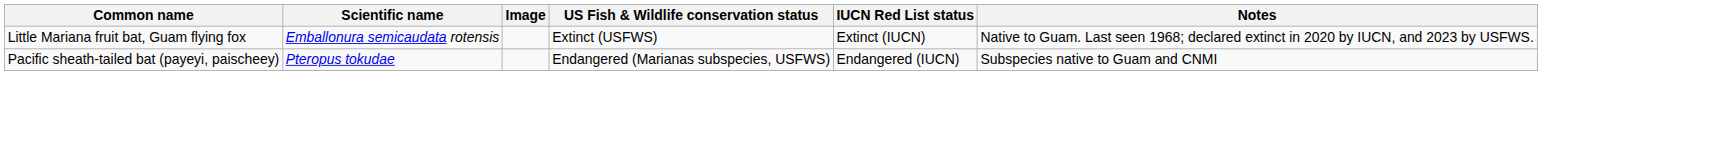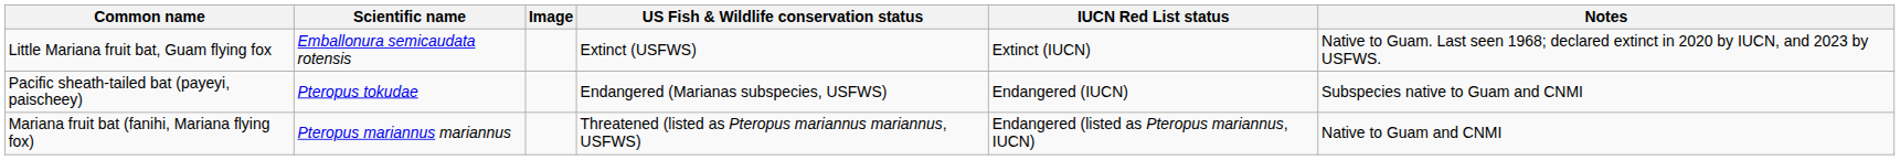+ row: Mariana fruit bat (fanihi, Mariana flying fox) | Pteropus mariannus mariannus | Threatened (listed as Pteropus mariannus mariannus, USFWS) | Endangered (listed as Pteropus mariannus, IUCN) | Native to Guam and CNMI
